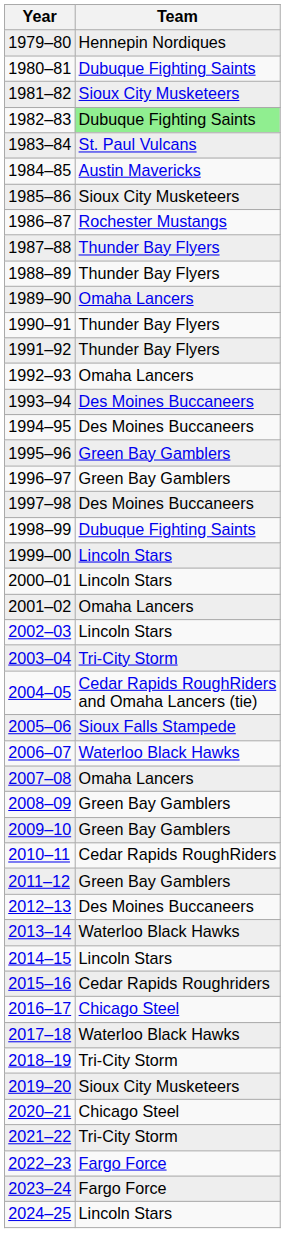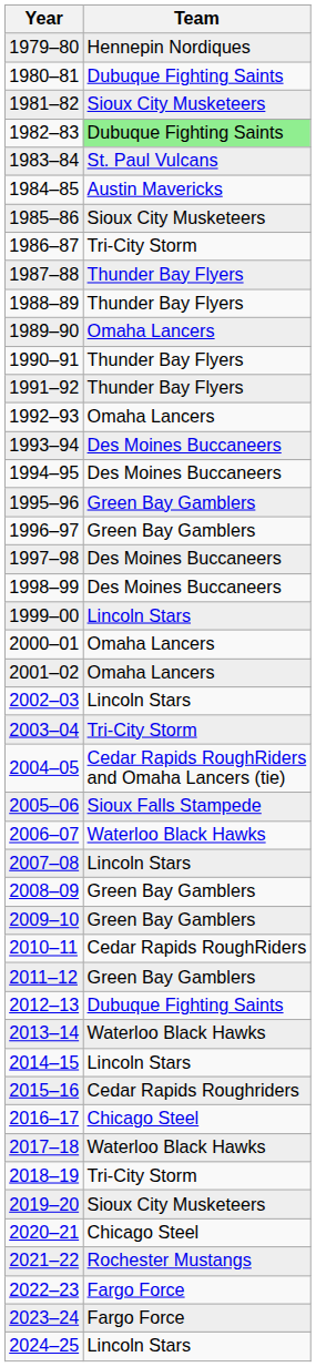1986–87 | Team: Rochester Mustangs -> Tri-City Storm
1998–99 | Team: Dubuque Fighting Saints -> Des Moines Buccaneers
2000–01 | Team: Lincoln Stars -> Omaha Lancers
2007–08 | Team: Omaha Lancers -> Lincoln Stars
2012–13 | Team: Des Moines Buccaneers -> Dubuque Fighting Saints
2021–22 | Team: Tri-City Storm -> Rochester Mustangs
